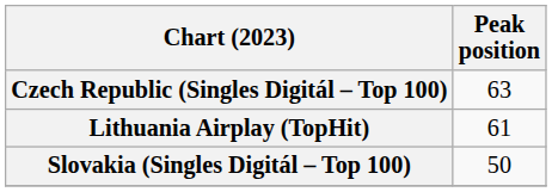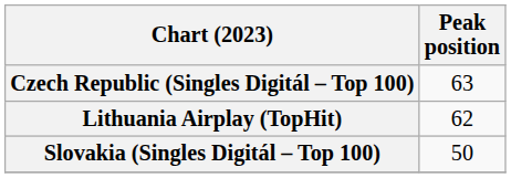Lithuania Airplay (TopHit) | Peak position: 61 -> 62
